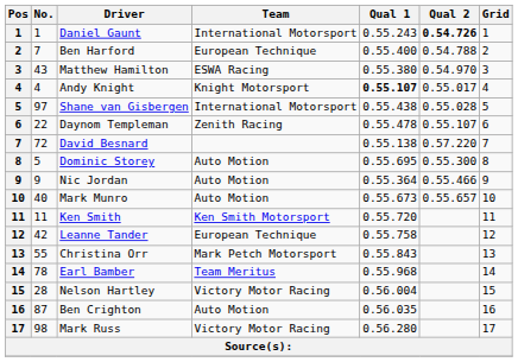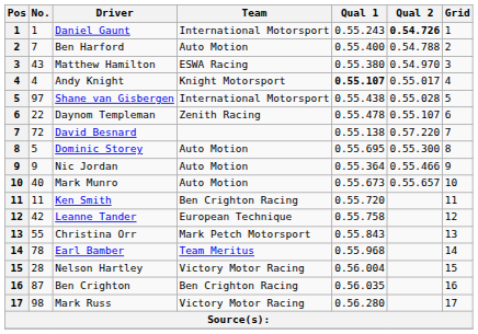Ben Harford | Team: European Technique -> Auto Motion
Ken Smith | Team: Ken Smith Motorsport -> Ben Crighton Racing
Ben Crighton | Team: Auto Motion -> Ben Crighton Racing
